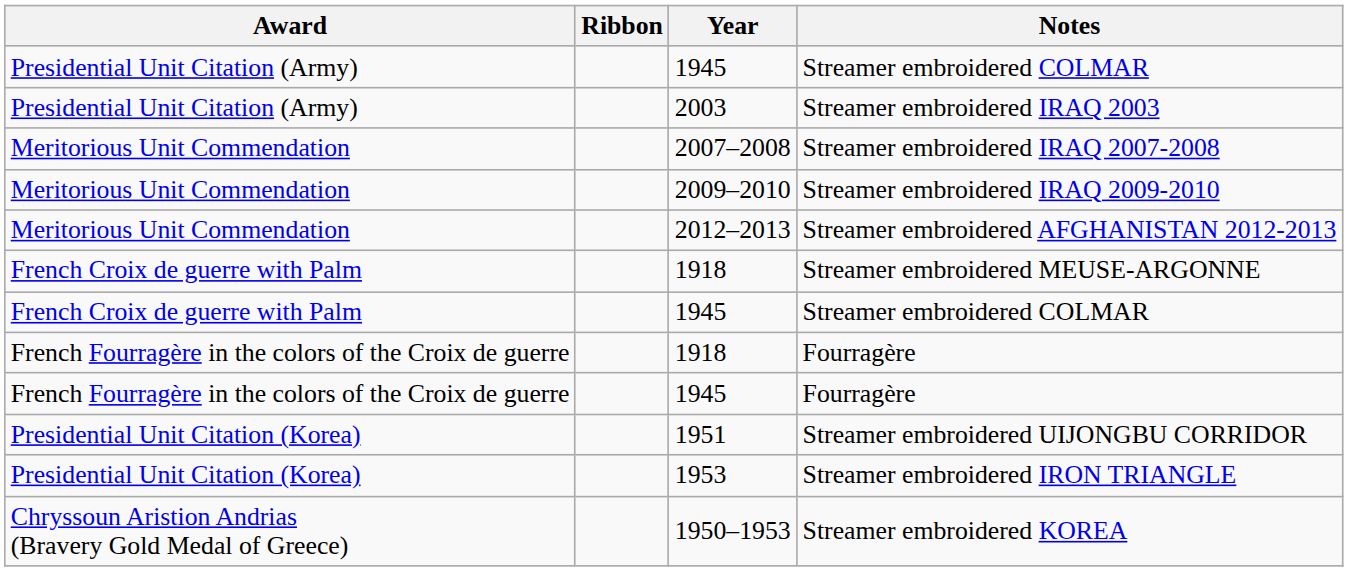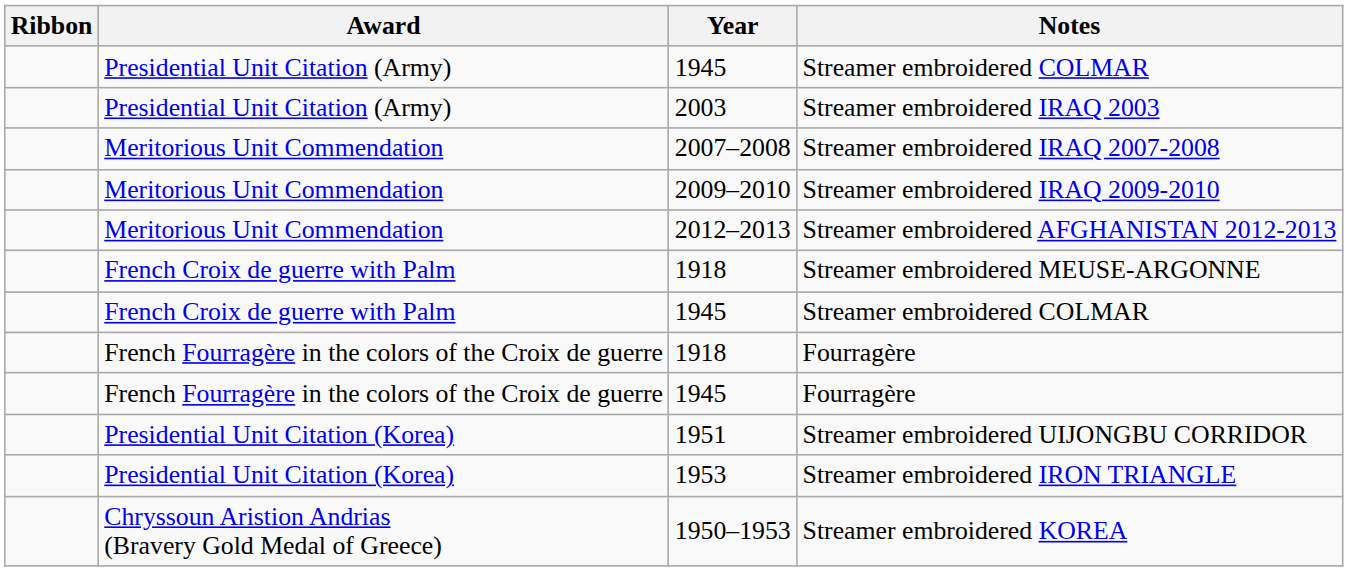columns swapped: Ribbon <-> Award
